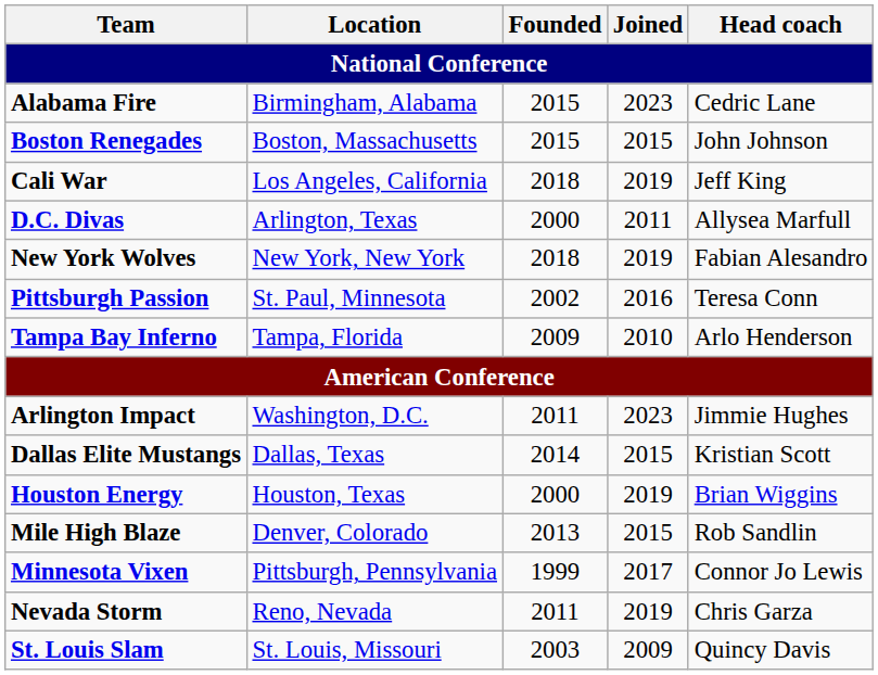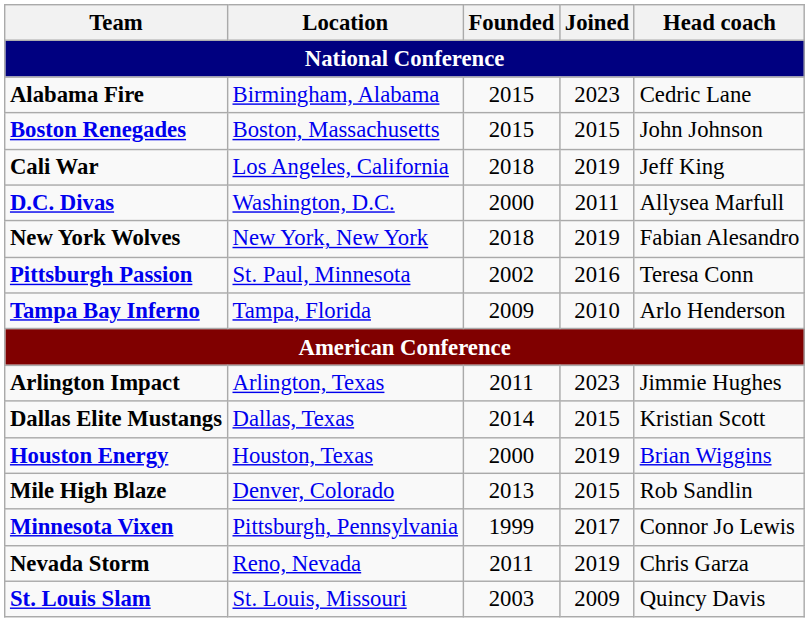D.C. Divas | Location: Arlington, Texas -> Washington, D.C.
Arlington Impact | Location: Washington, D.C. -> Arlington, Texas
